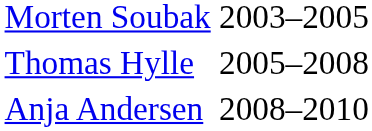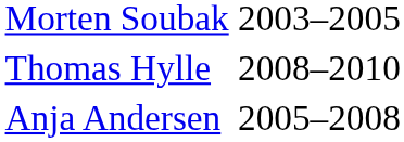Thomas Hylle | column 3: 2005–2008 -> 2008–2010
Anja Andersen | column 3: 2008–2010 -> 2005–2008
